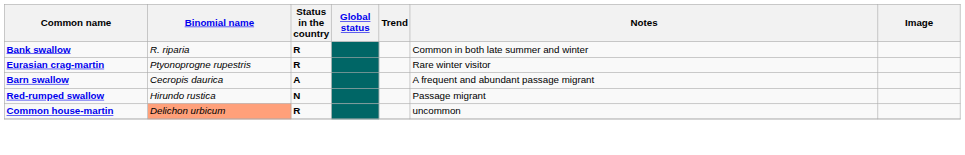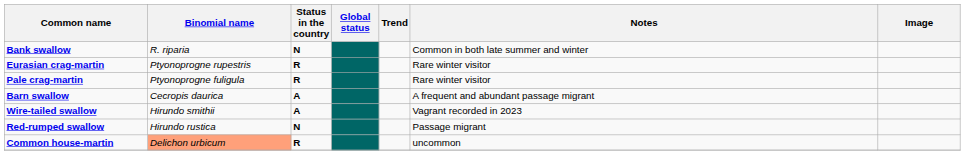Bank swallow | Status in the country: R -> N
+ row: Pale crag-martin | Ptyonoprogne fuligula | R | Rare winter visitor
+ row: Wire-tailed swallow | Hirundo smithii | A | Vagrant recorded in 2023
